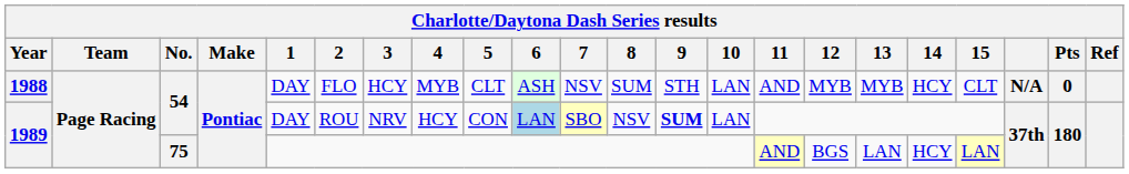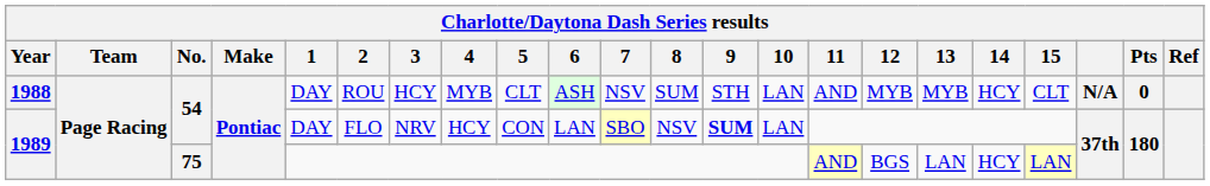1988 | 2: FLO -> ROU
1989 / 54 | 2: ROU -> FLO
1989 / 54 | 6: lightblue background -> no background
